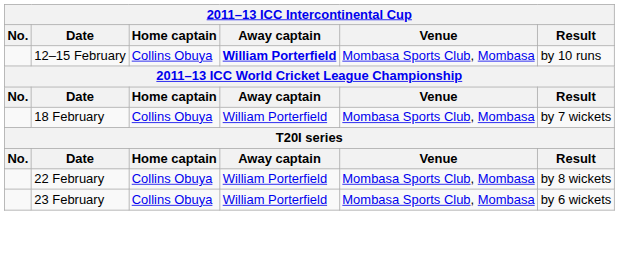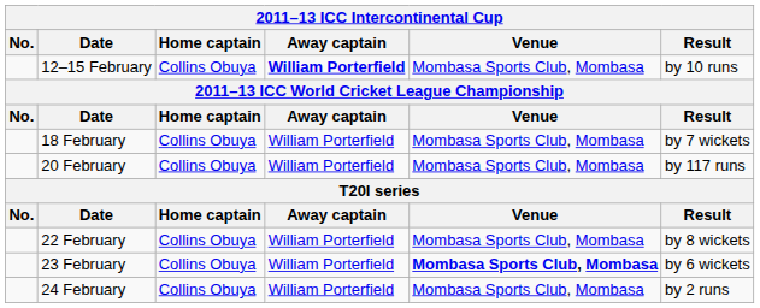+ row: 20 February | Collins Obuya | William Porterfield | Mombasa Sports Club, Mombasa | by 117 runs
23 February | Venue: normal -> bold
+ row: 24 February | Collins Obuya | William Porterfield | Mombasa Sports Club, Mombasa | by 2 runs
